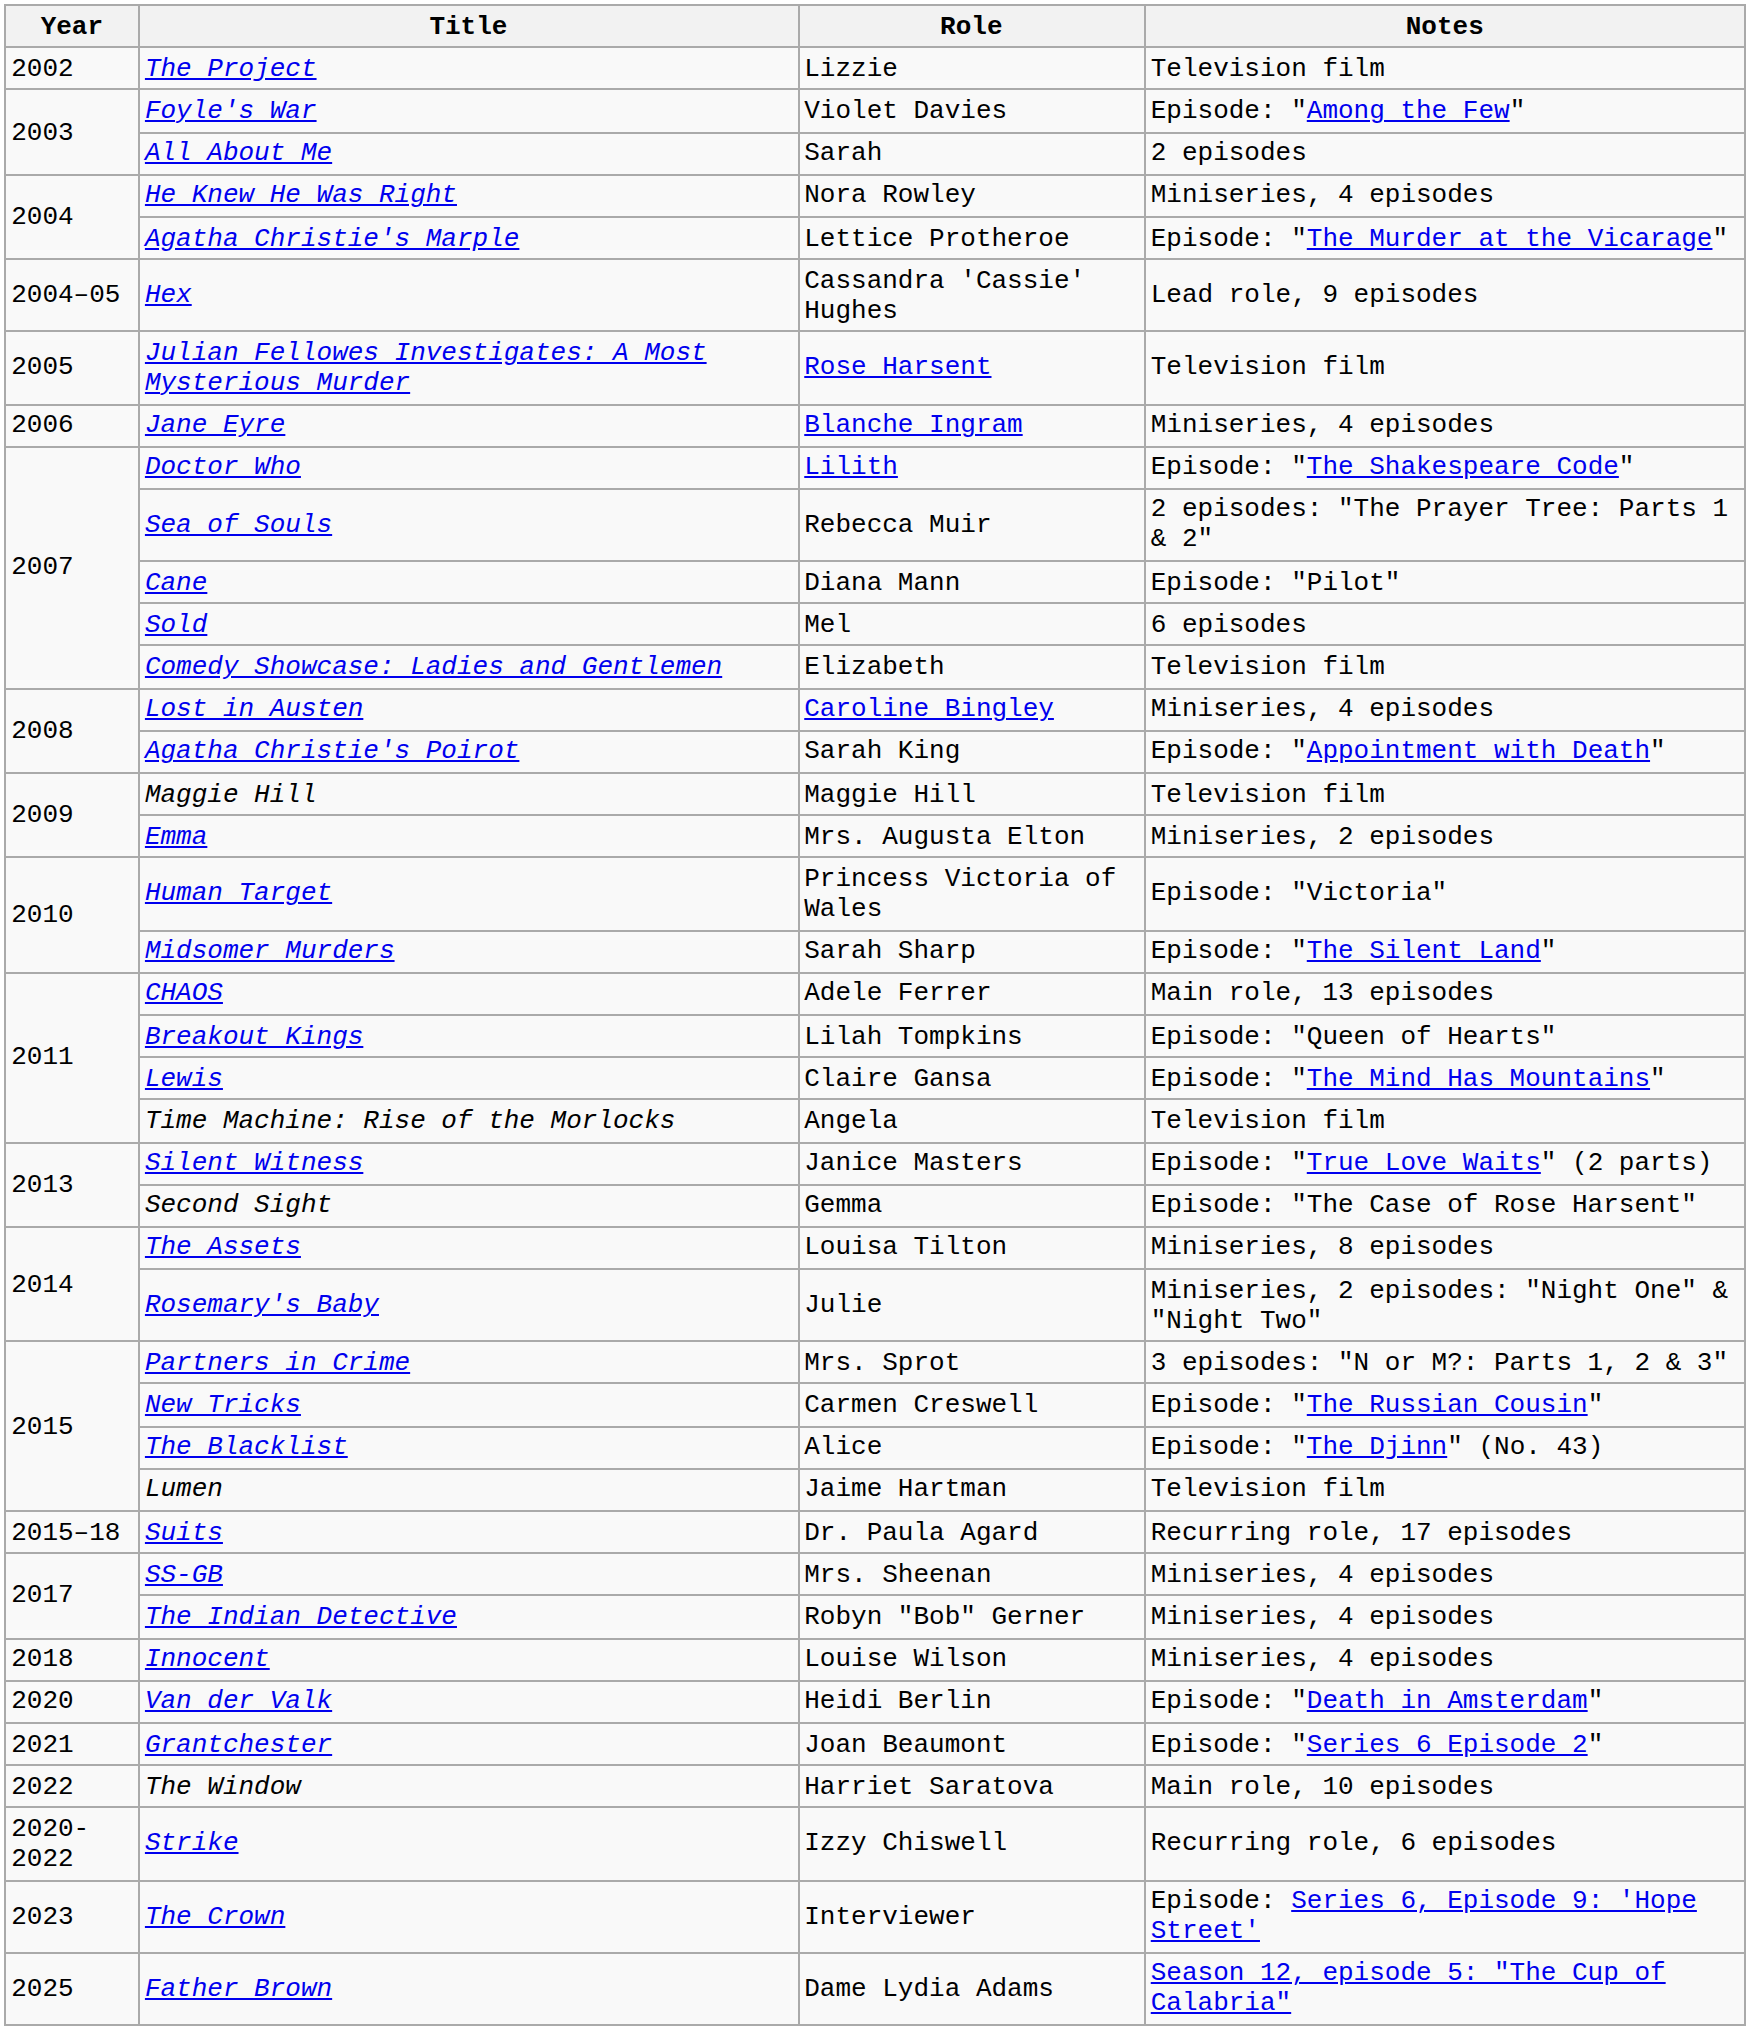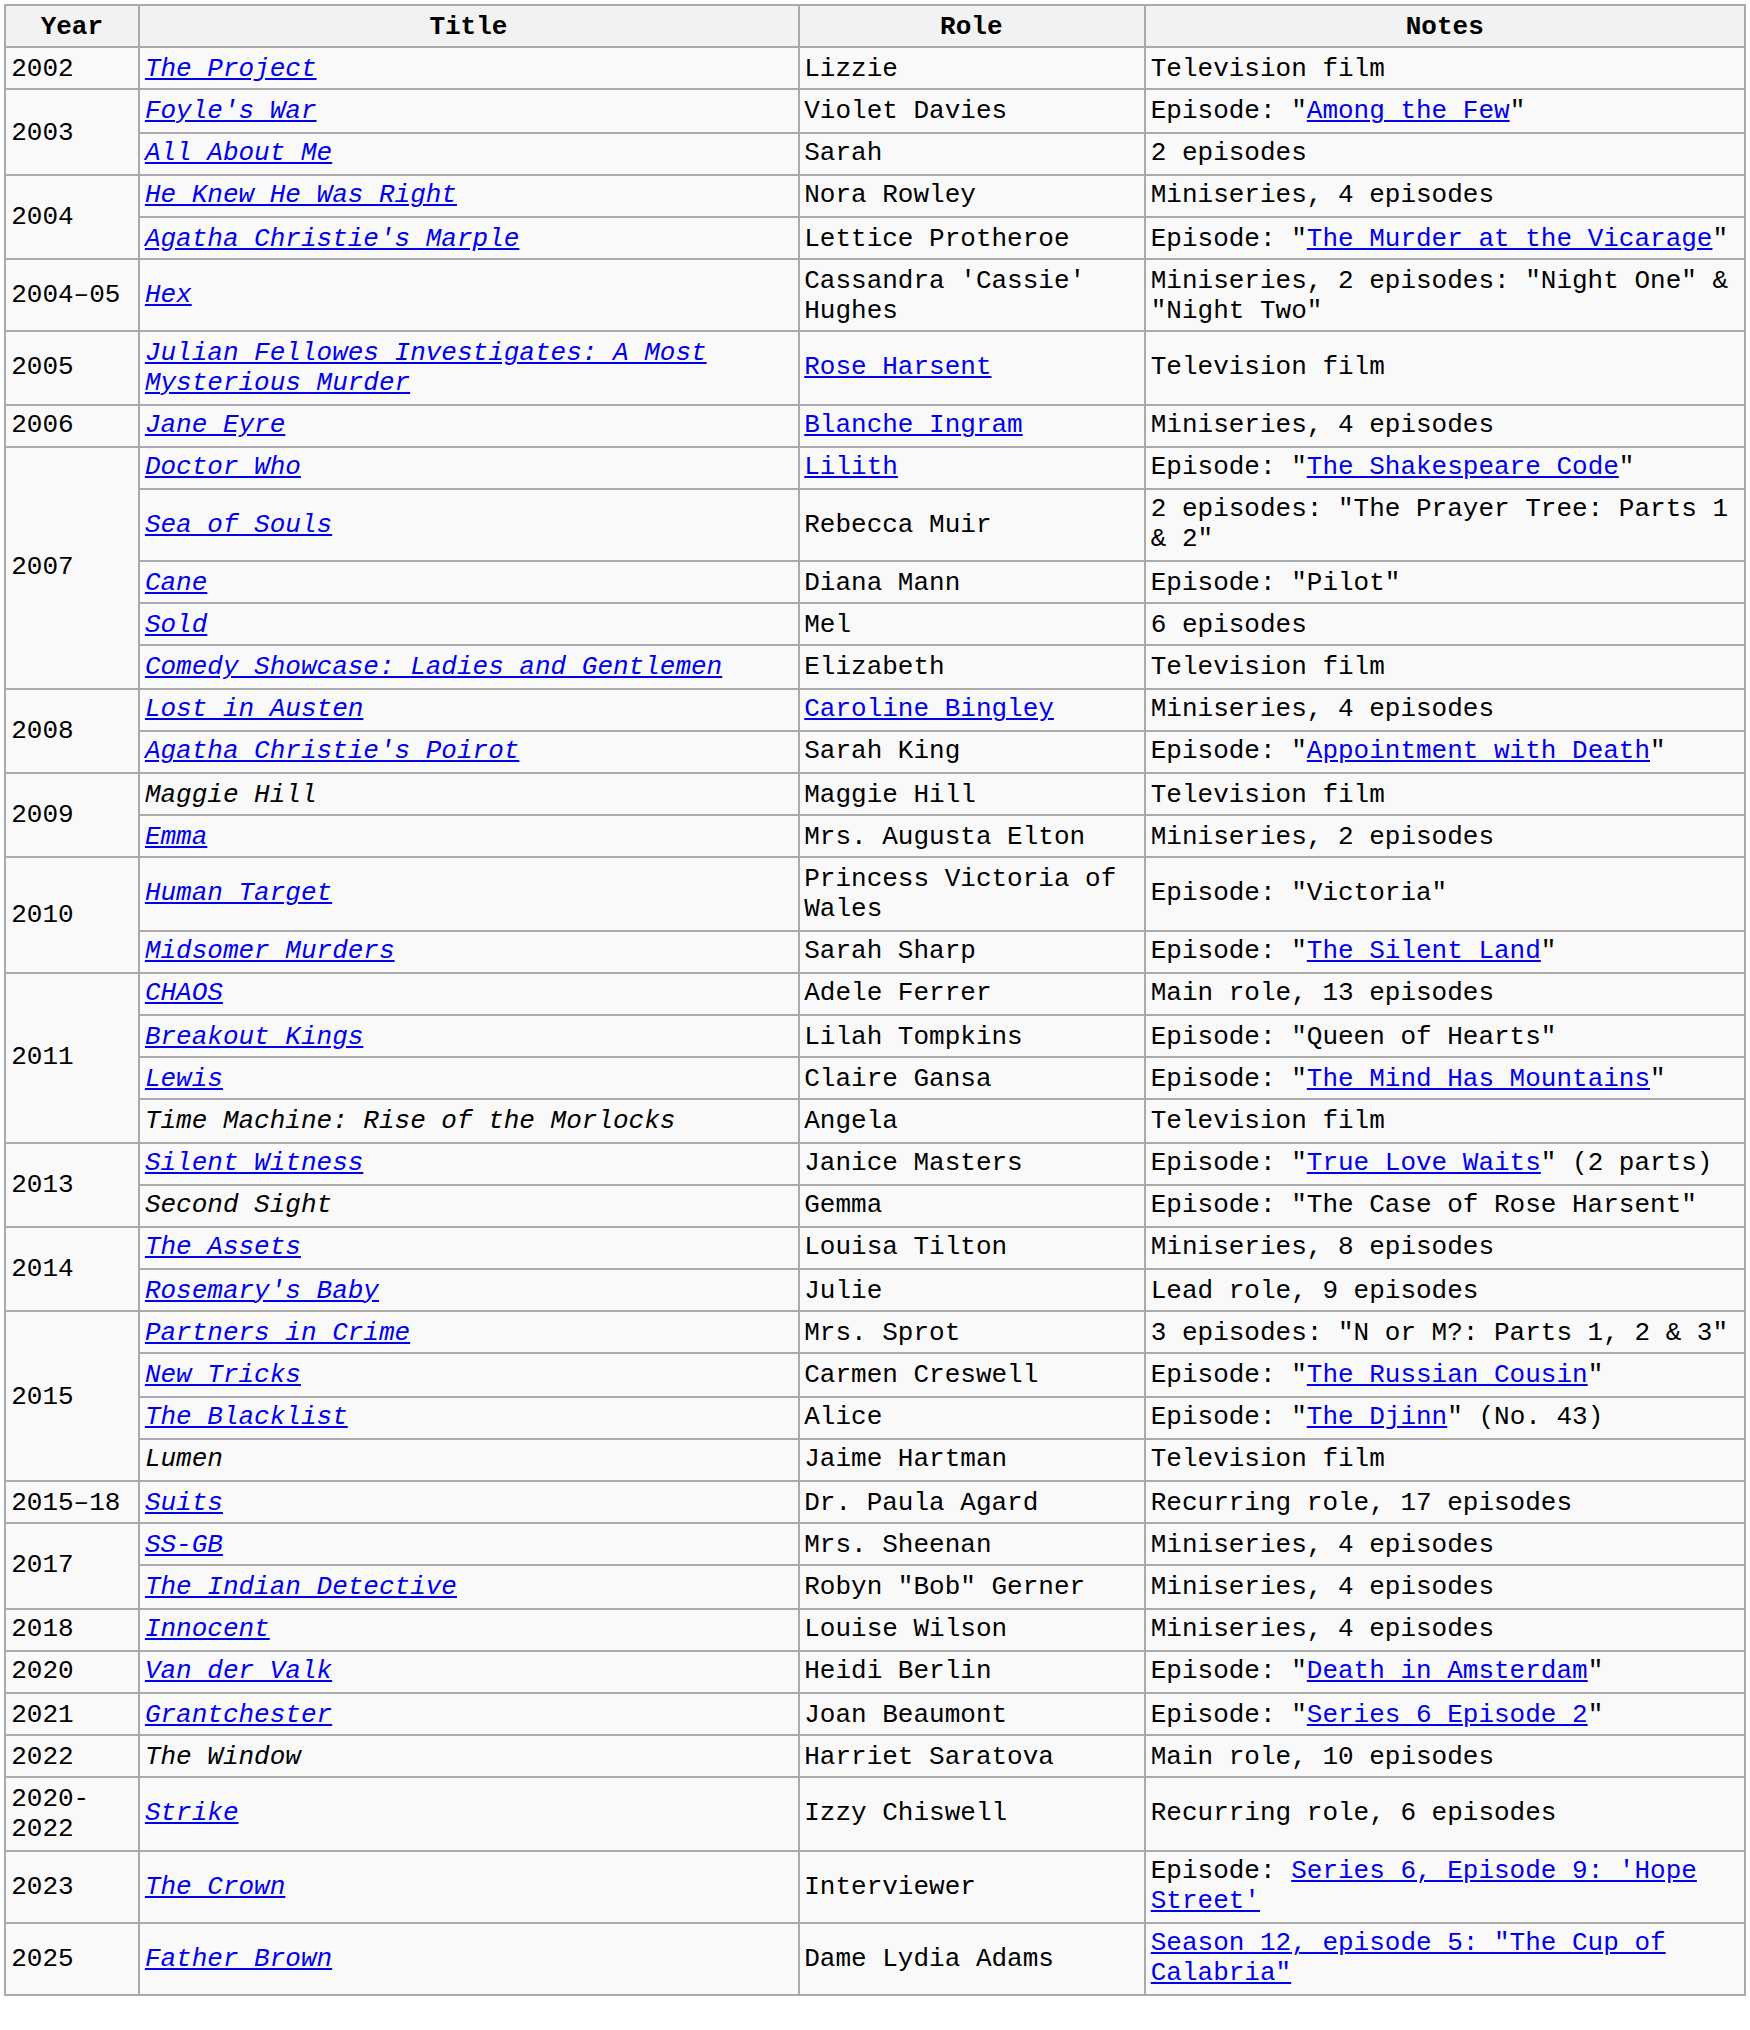Hex | Notes: Lead role, 9 episodes -> Miniseries, 2 episodes: "Night One" & "Night Two"
Rosemary's Baby | Notes: Miniseries, 2 episodes: "Night One" & "Night Two" -> Lead role, 9 episodes
